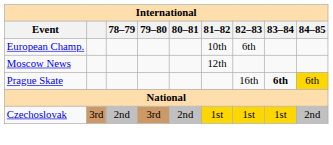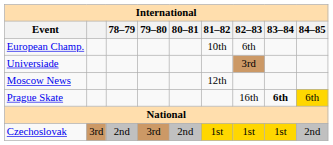+ row: Universiade | 3rd
